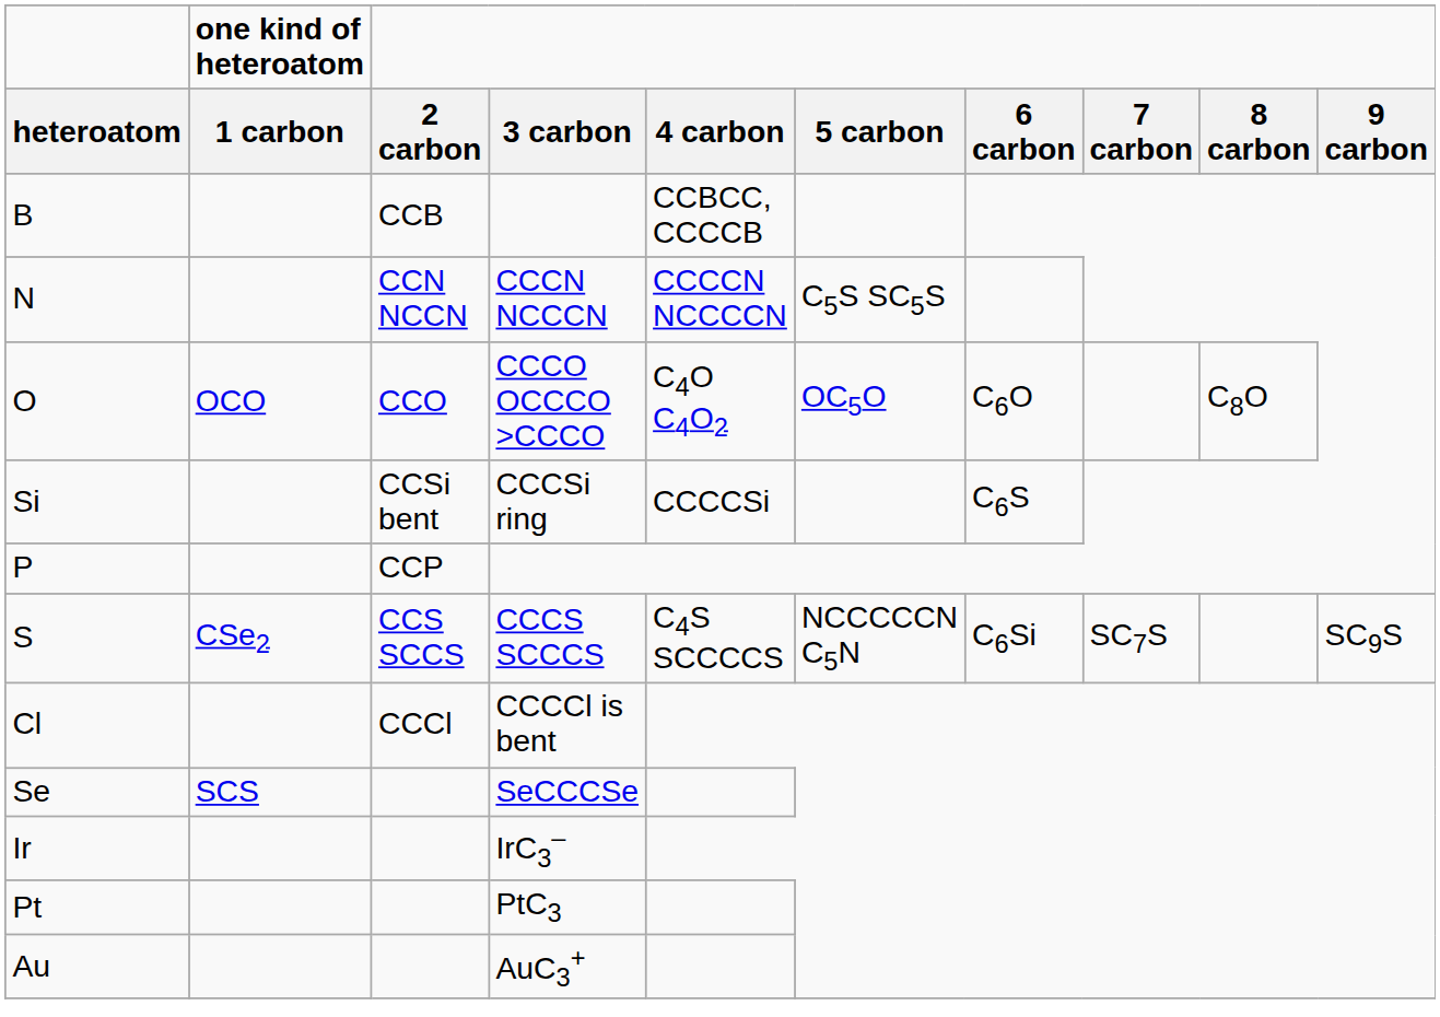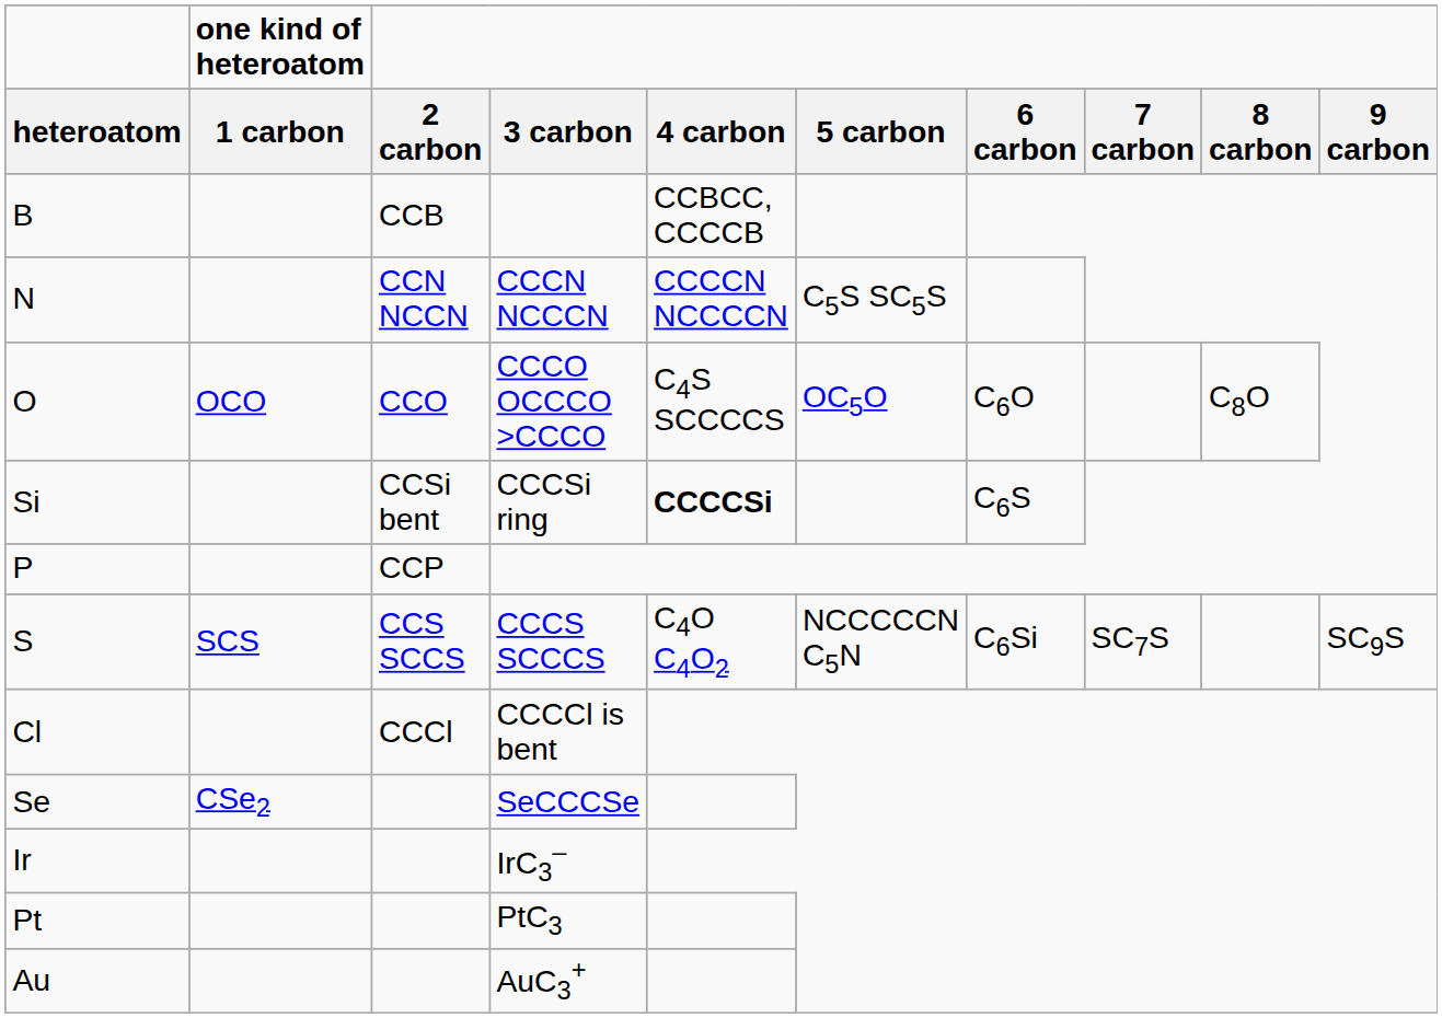O | 4 carbon: C4O C4O2 -> C4S SCCCCS
Si | 4 carbon: normal -> bold
S | one kind of heteroatom / 1 carbon: CSe2 -> SCS
S | 4 carbon: C4S SCCCCS -> C4O C4O2
Se | one kind of heteroatom / 1 carbon: SCS -> CSe2
